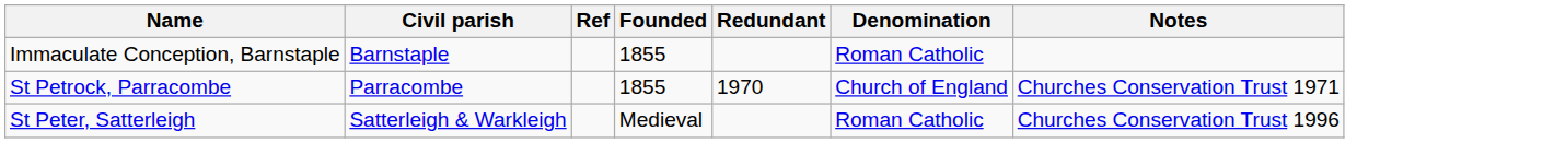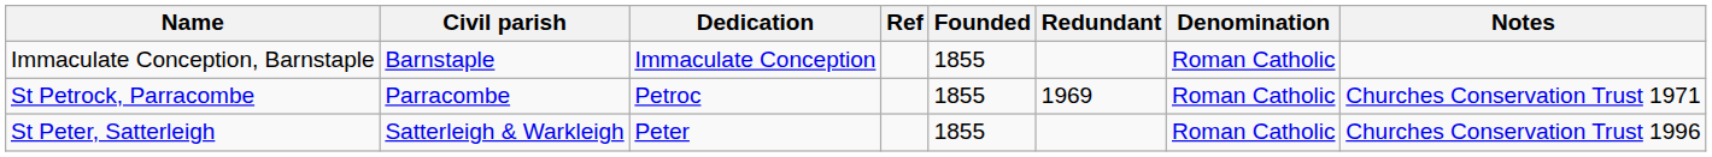+ column: Dedication | Immaculate Conception | Petroc | Peter
St Petrock, Parracombe | Redundant: 1970 -> 1969
St Petrock, Parracombe | Denomination: Church of England -> Roman Catholic
St Peter, Satterleigh | Founded: Medieval -> 1855
